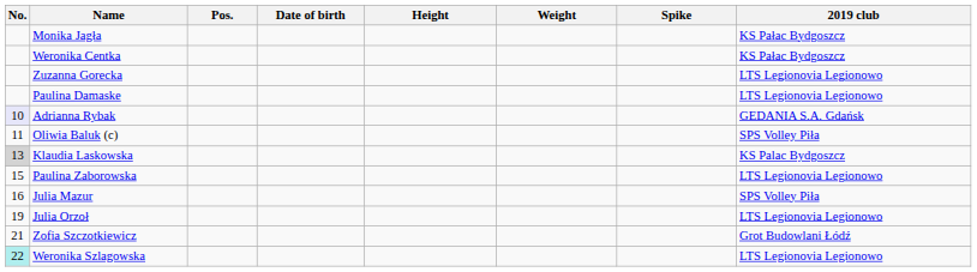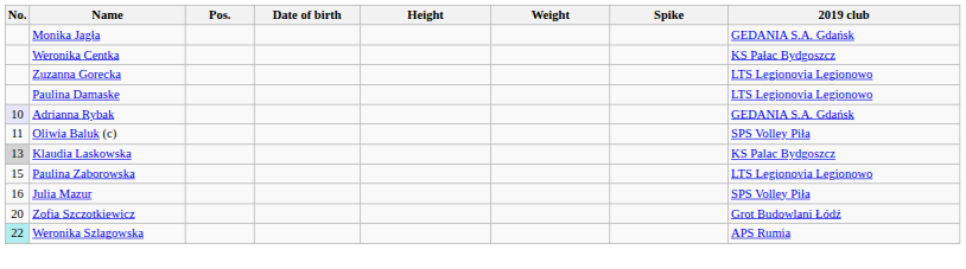Monika Jagła | 2019 club: KS Pałac Bydgoszcz -> GEDANIA S.A. Gdańsk
- row: 19 | Julia Orzoł | LTS Legionovia Legionowo
Zofia Szczotkiewicz | No.: 21 -> 20
Weronika Szlagowska | 2019 club: LTS Legionovia Legionowo -> APS Rumia
